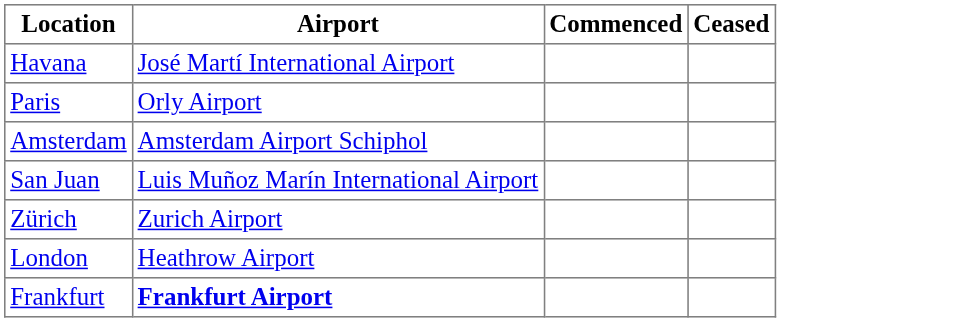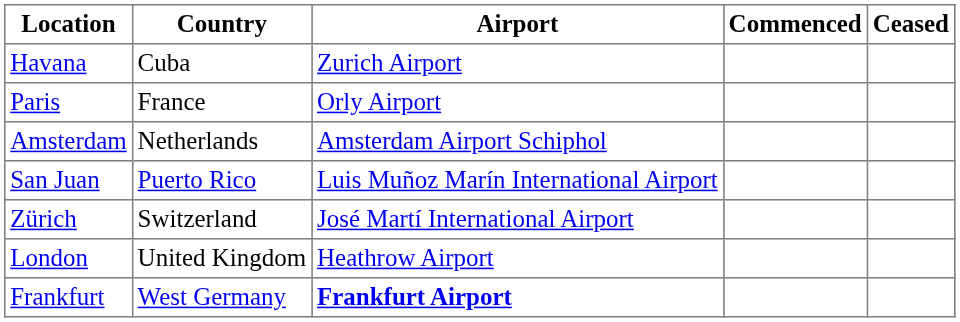+ column: Country | Cuba | France | Netherlands | Puerto Rico | Switzerland | United Kingdom | West Germany
Havana | Airport: José Martí International Airport -> Zurich Airport
Zürich | Airport: Zurich Airport -> José Martí International Airport
